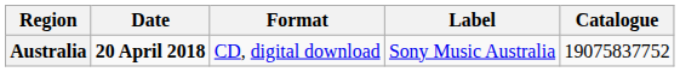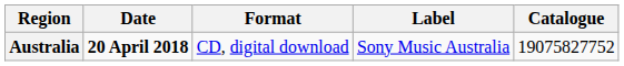Australia | Catalogue: 19075837752 -> 19075827752
